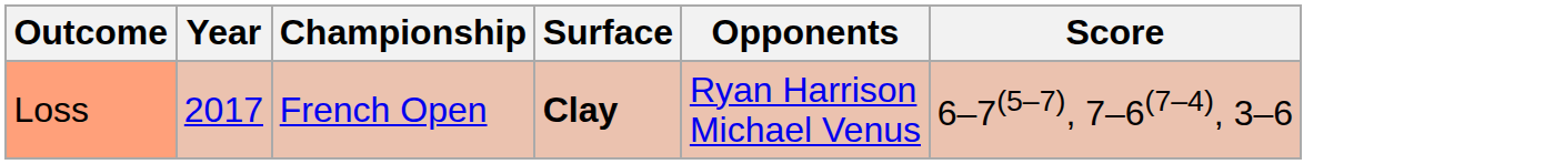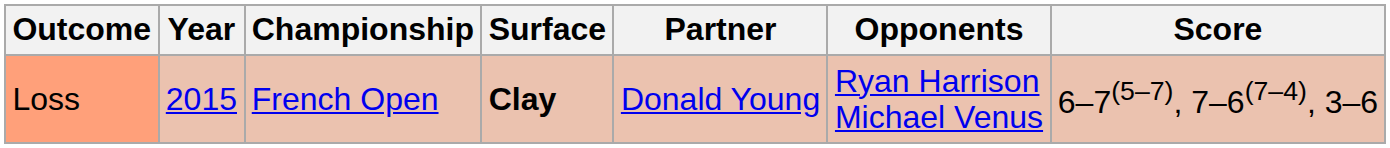+ column: Partner | Donald Young
Loss | Year: 2017 -> 2015
